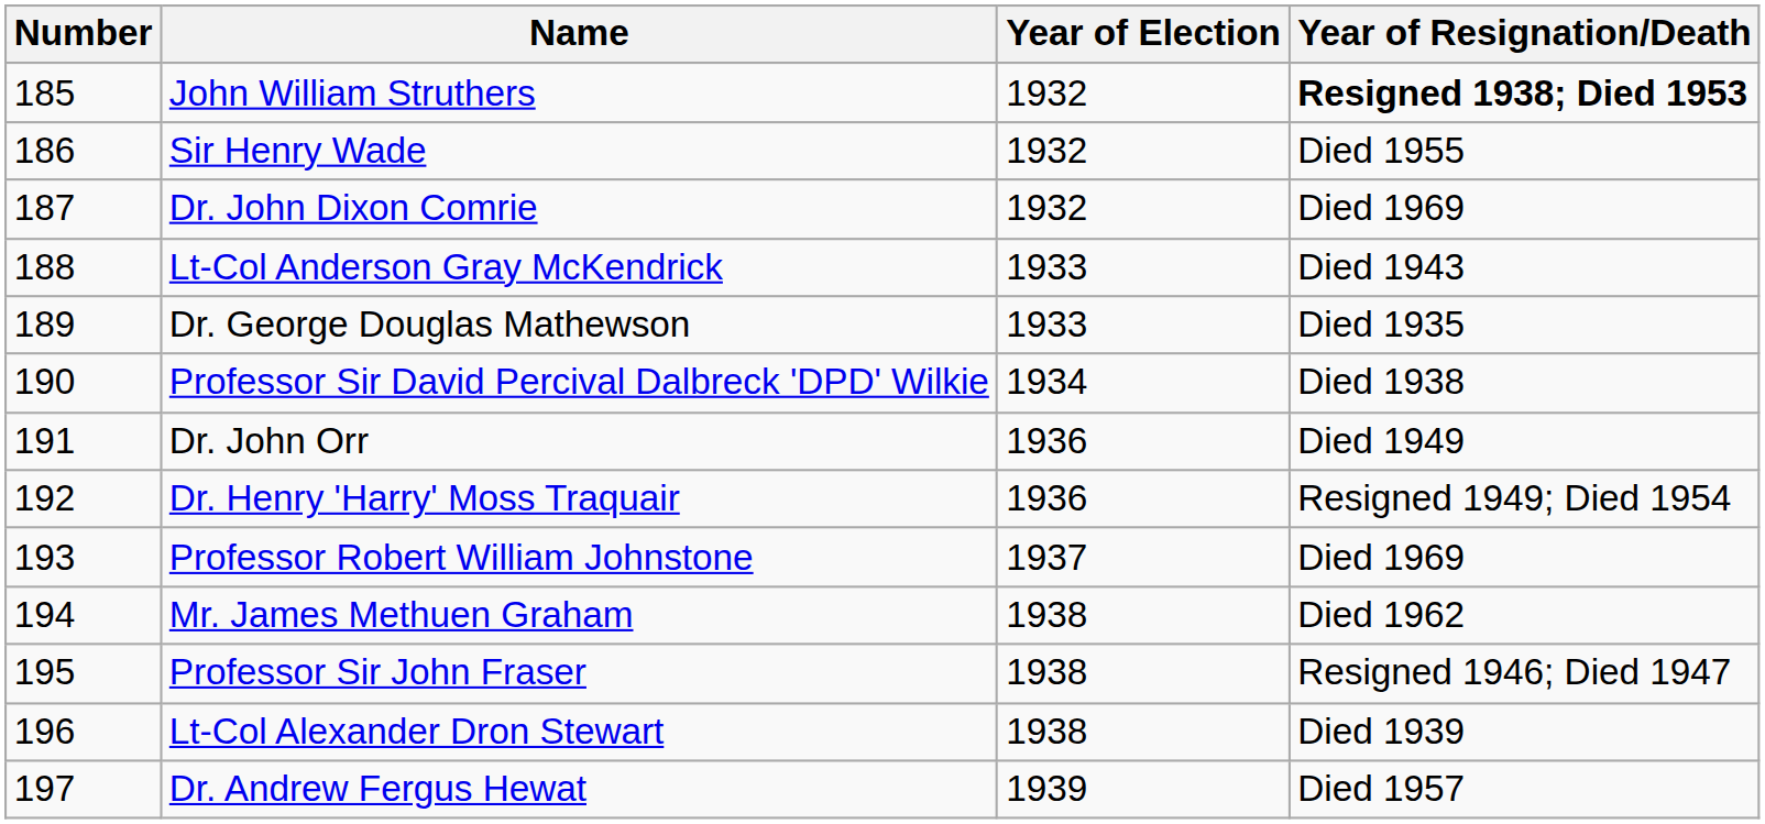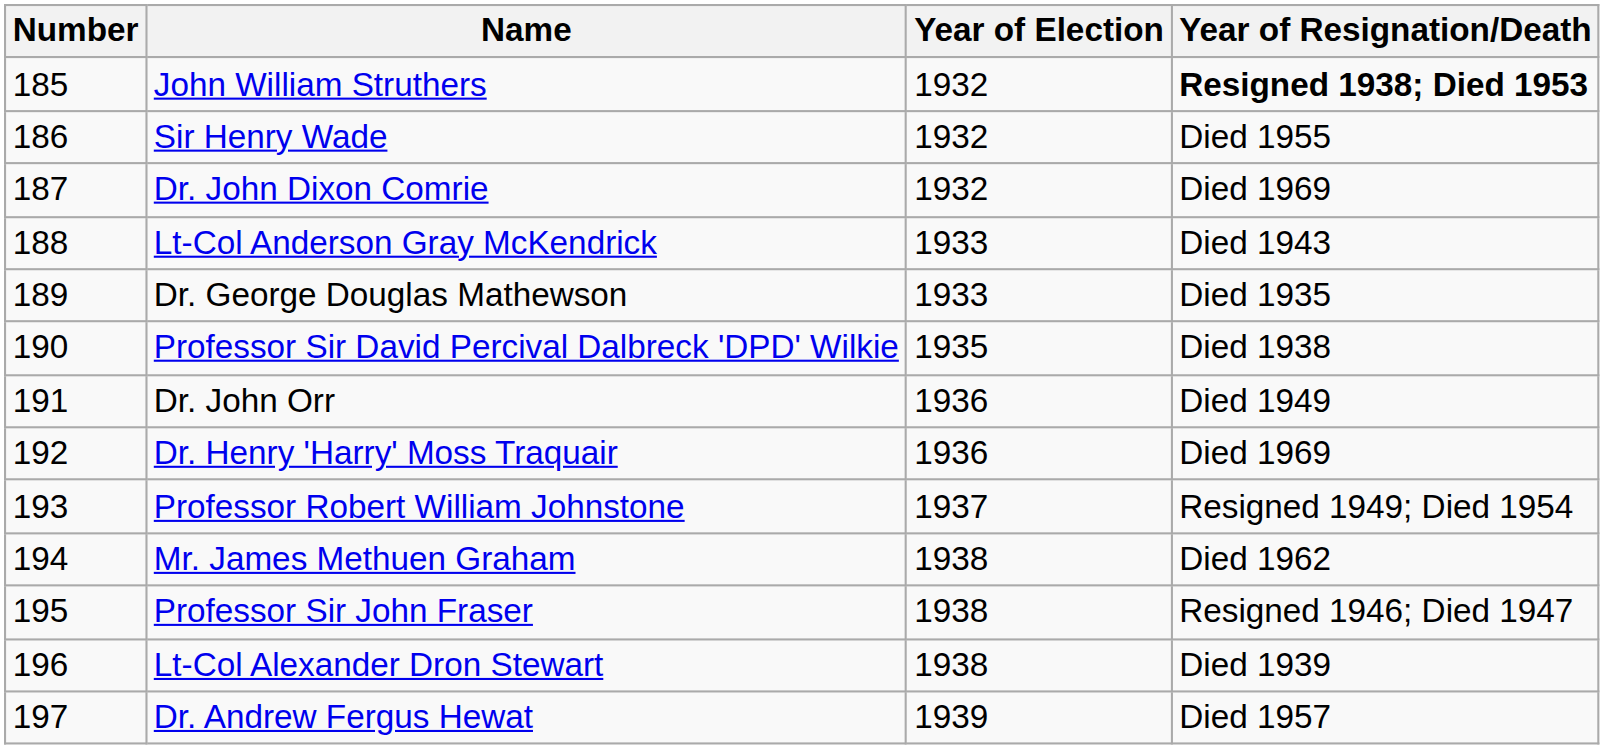Professor Sir David Percival Dalbreck 'DPD' Wilkie | Year of Election: 1934 -> 1935
Dr. Henry 'Harry' Moss Traquair | Year of Resignation/Death: Resigned 1949; Died 1954 -> Died 1969
Professor Robert William Johnstone | Year of Resignation/Death: Died 1969 -> Resigned 1949; Died 1954
